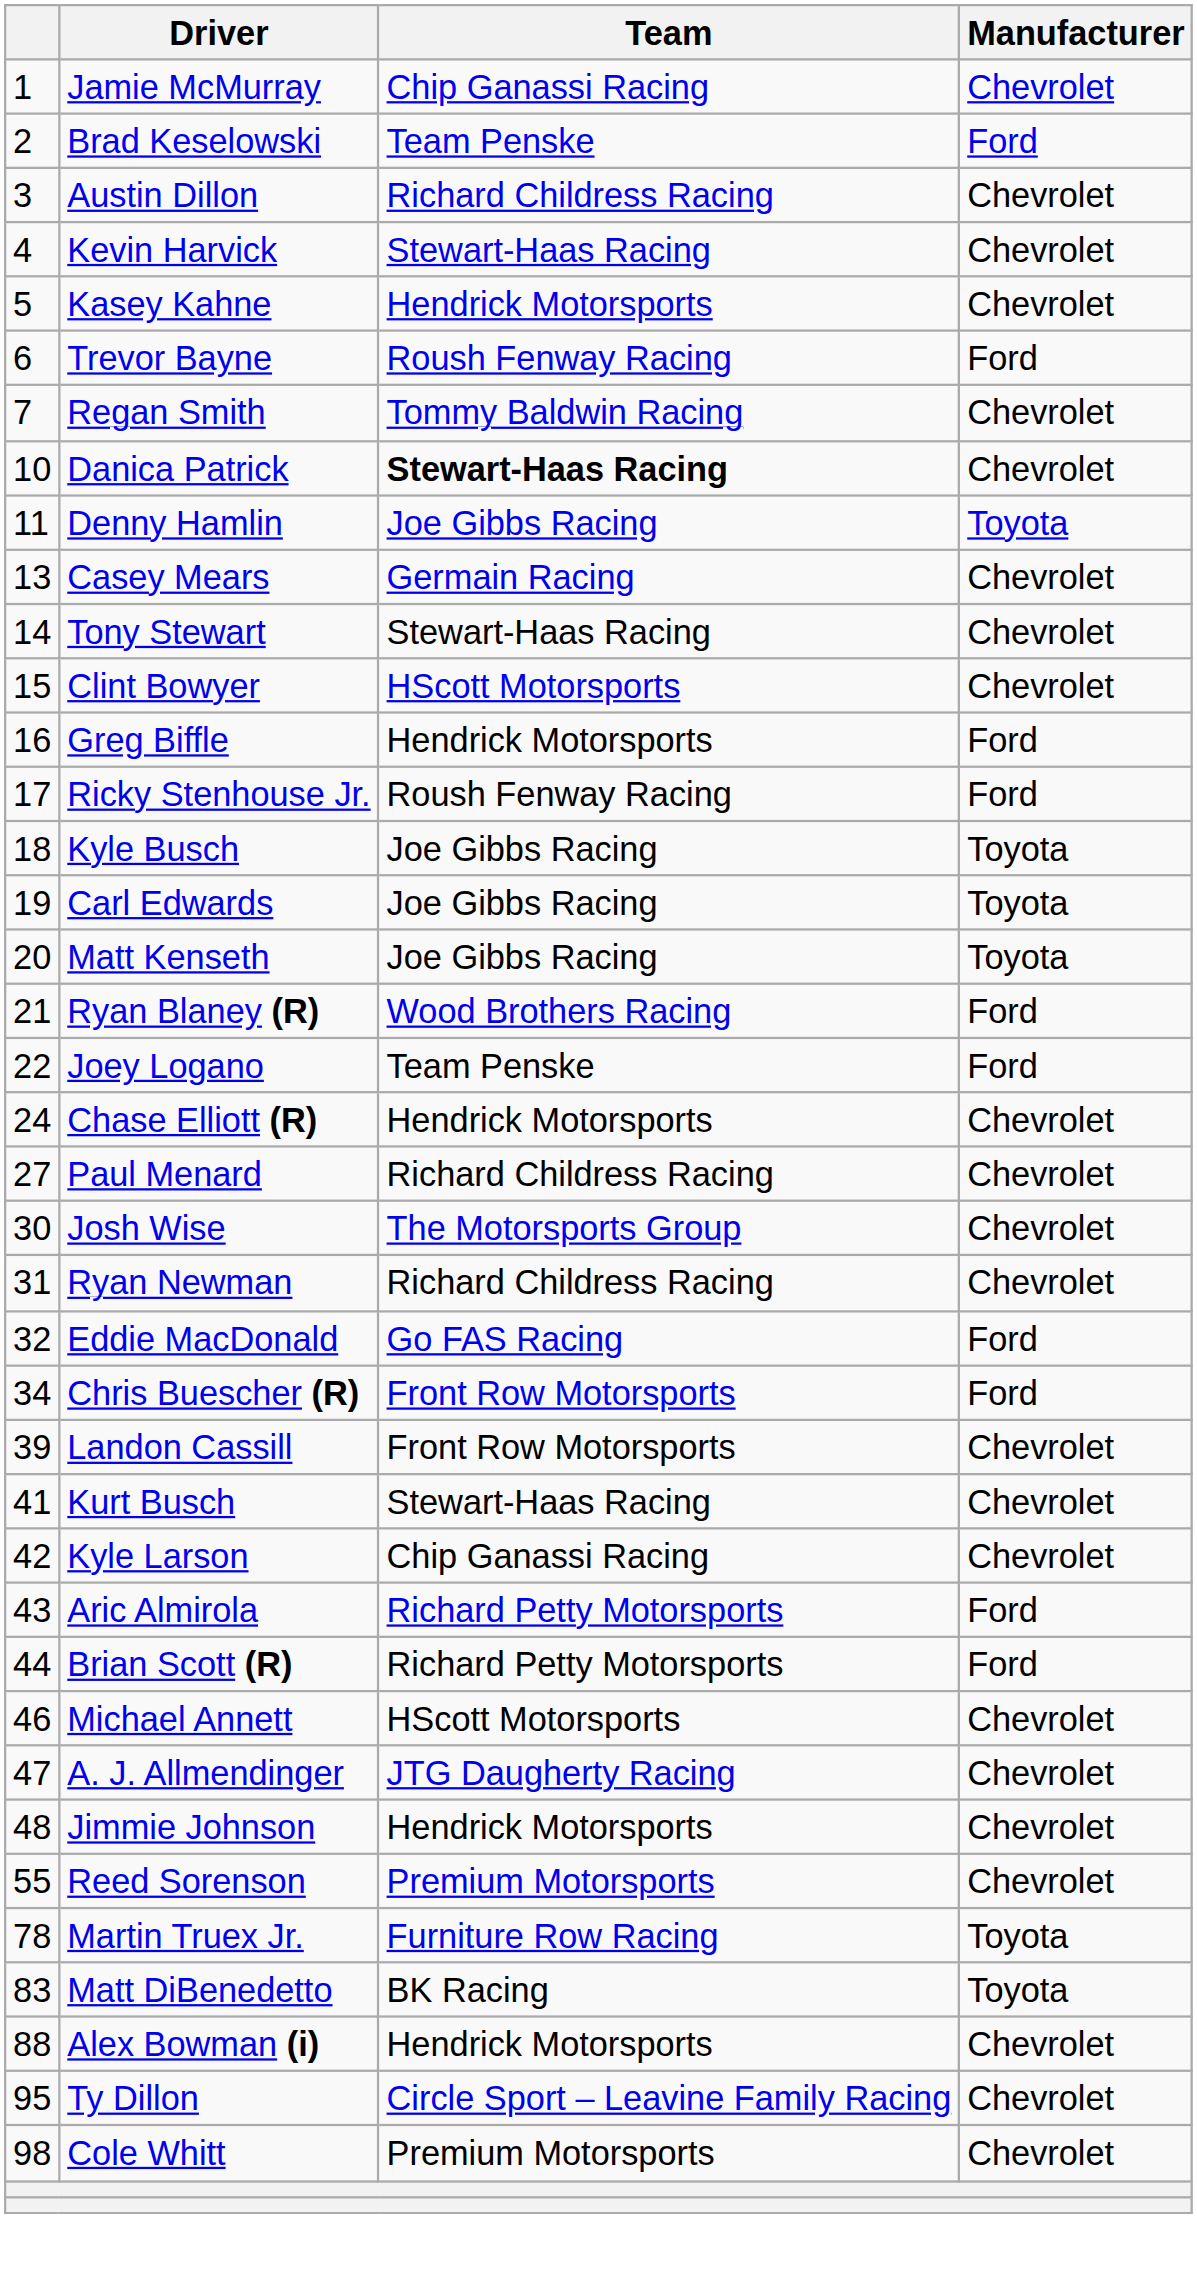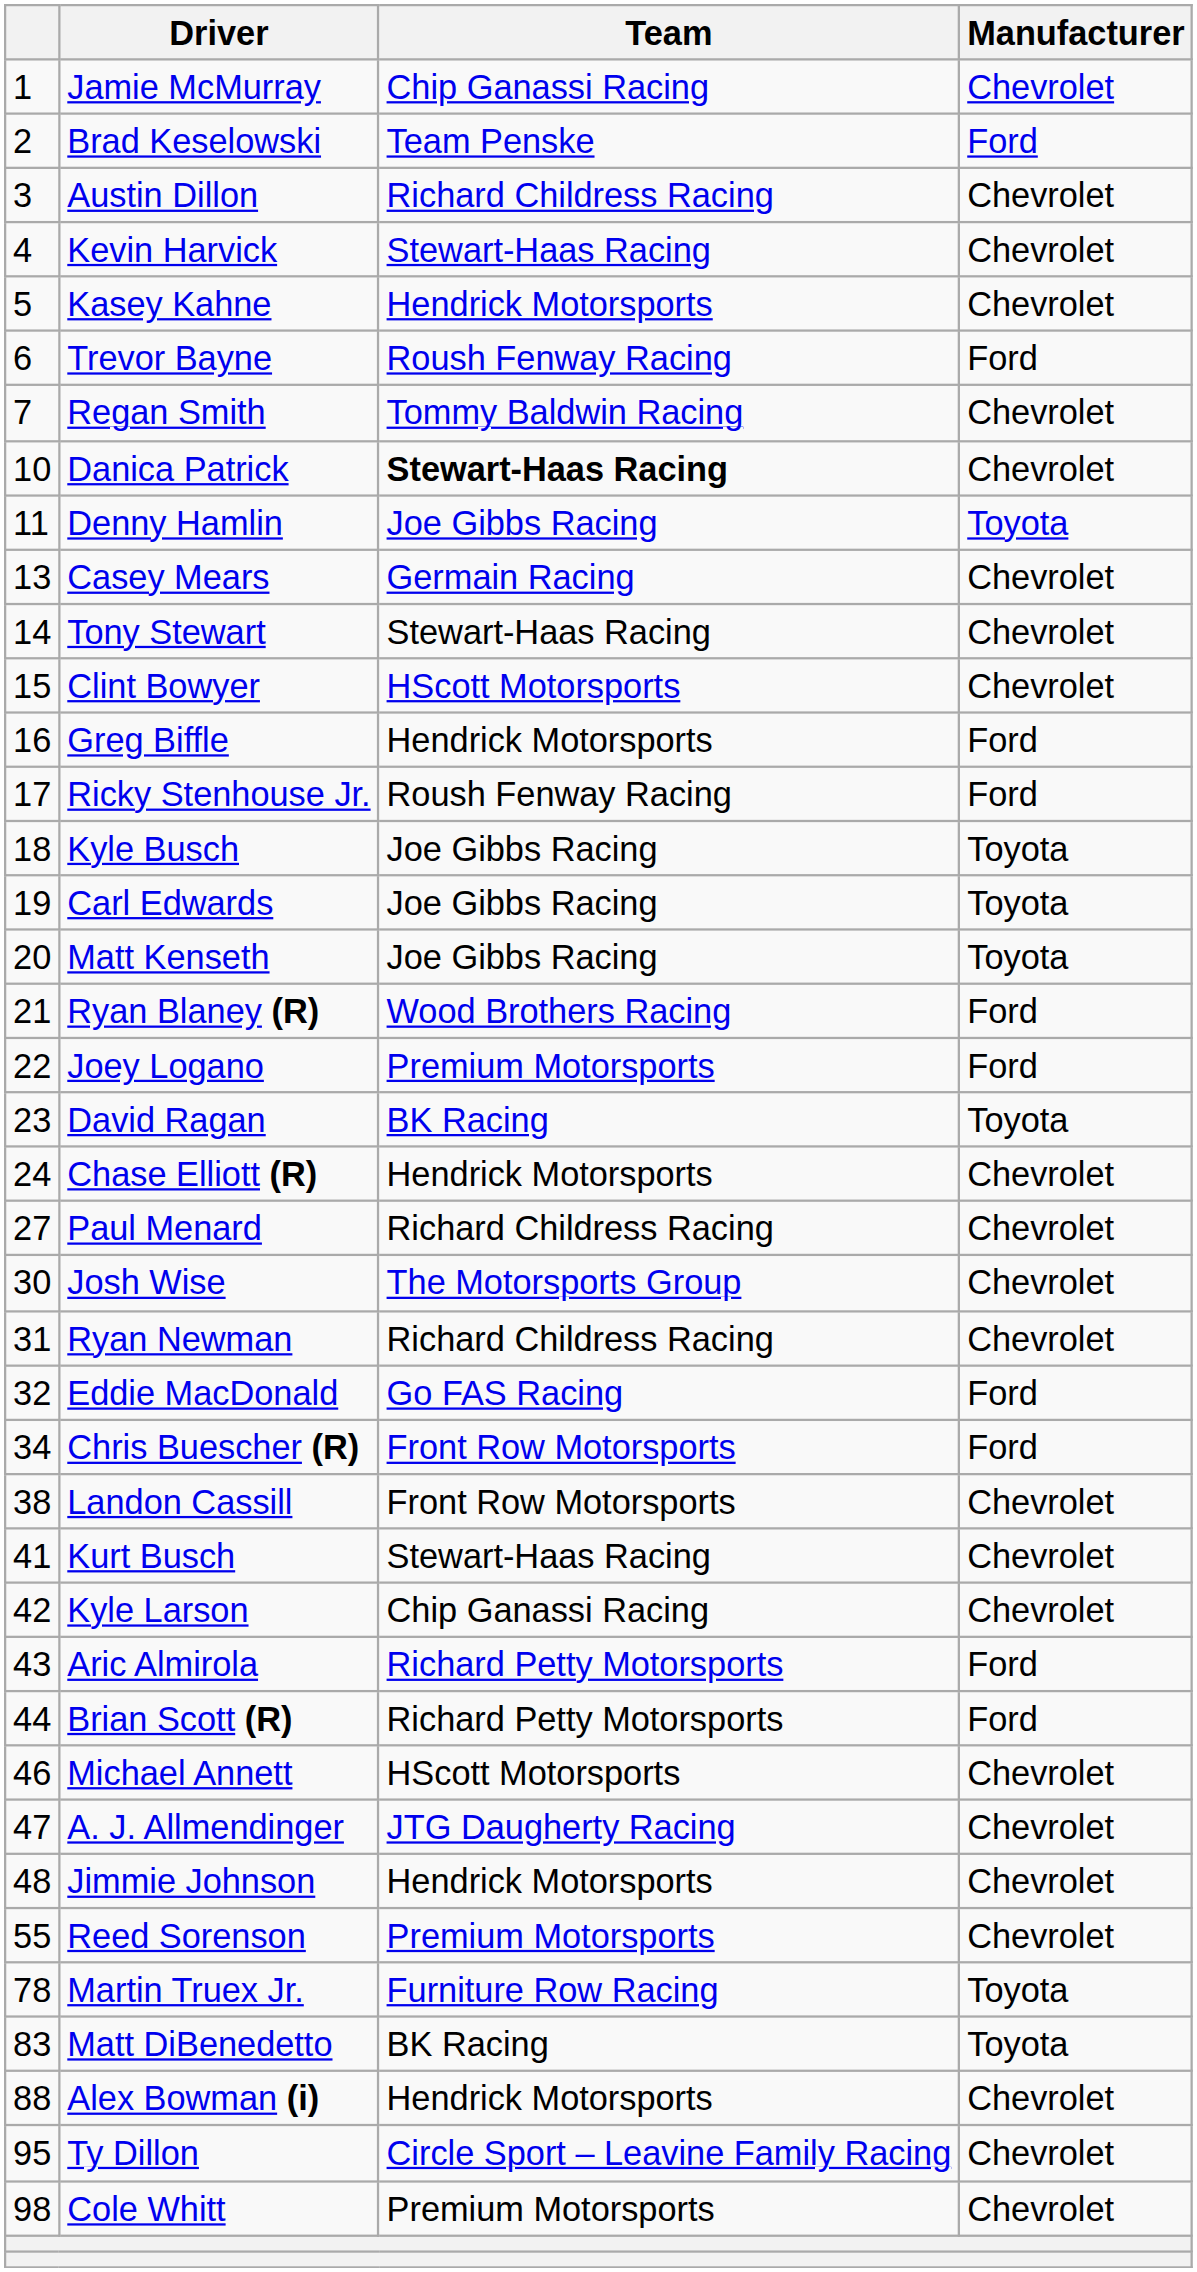Joey Logano | Team: Team Penske -> Premium Motorsports
+ row: 23 | David Ragan | BK Racing | Toyota
Landon Cassill | column 1: 39 -> 38
